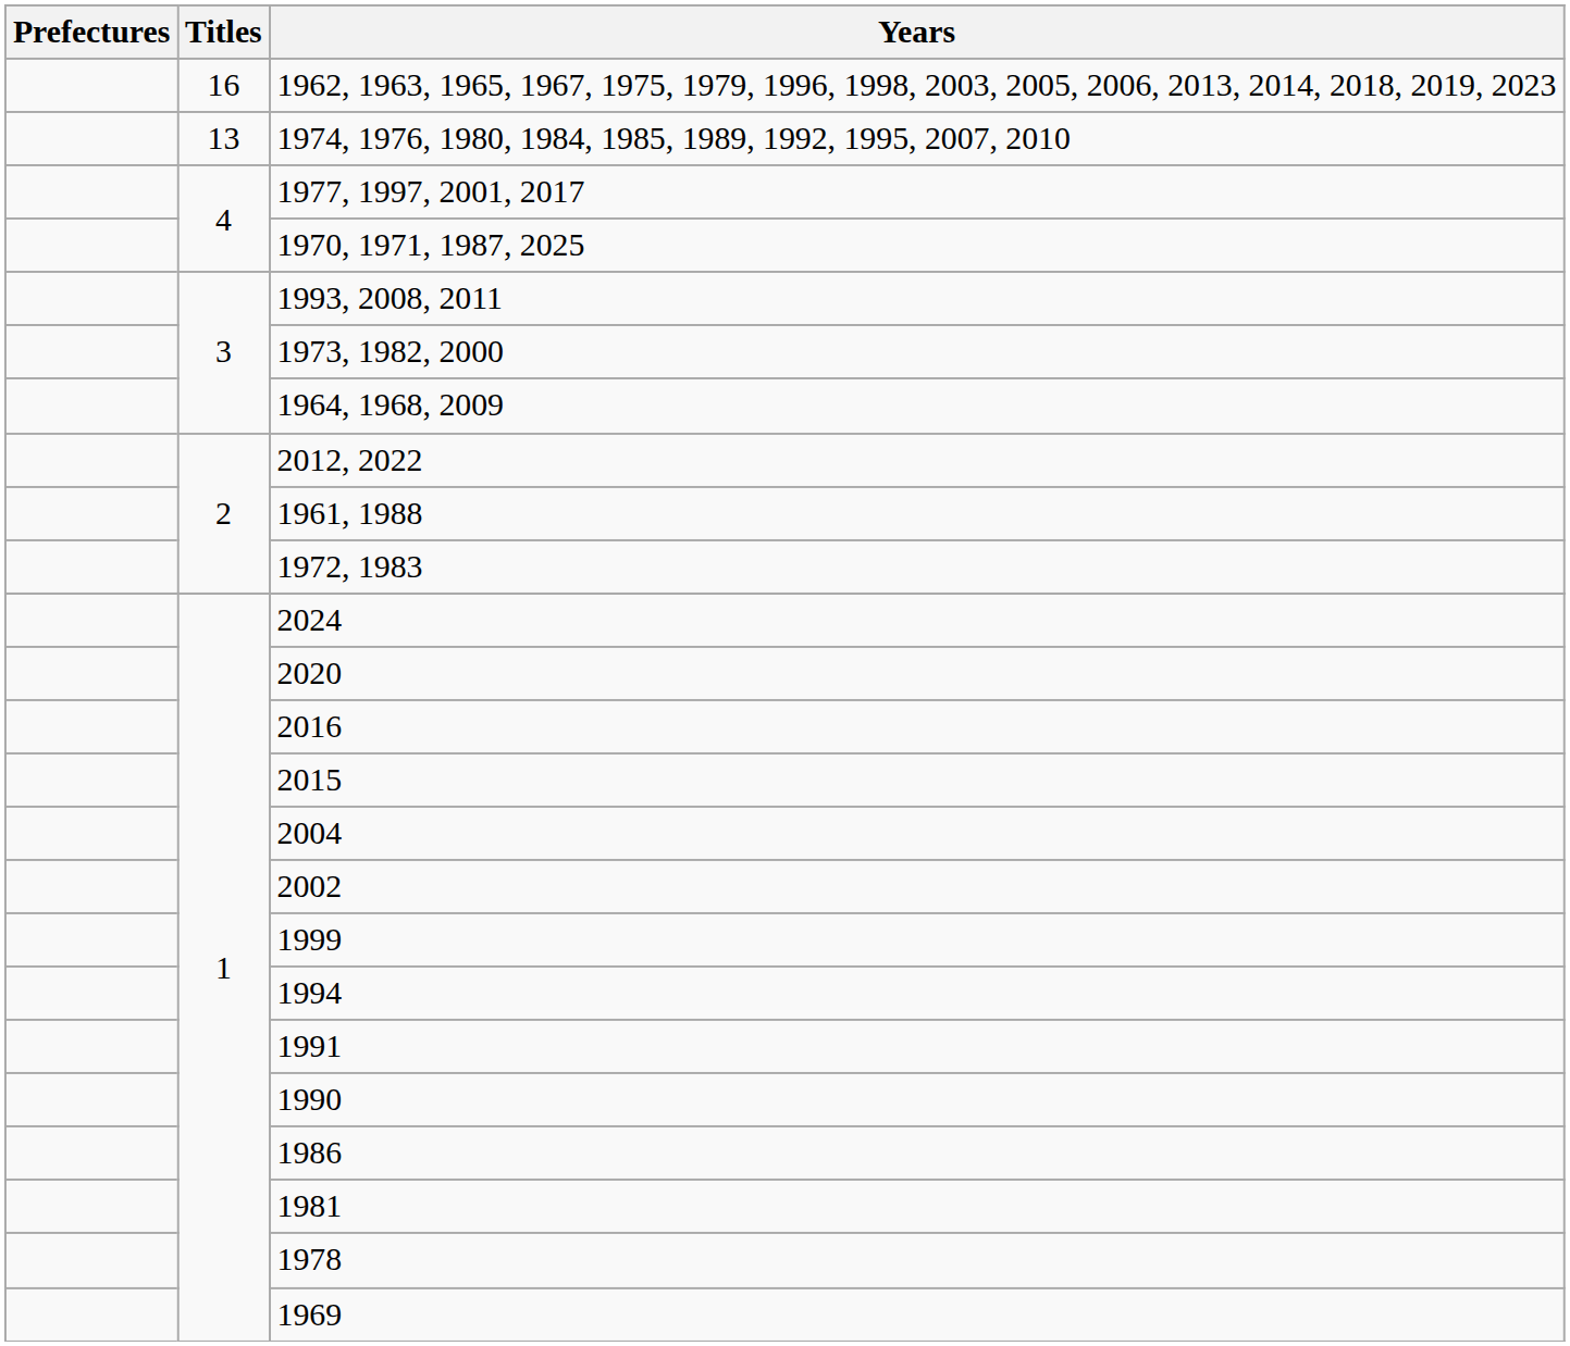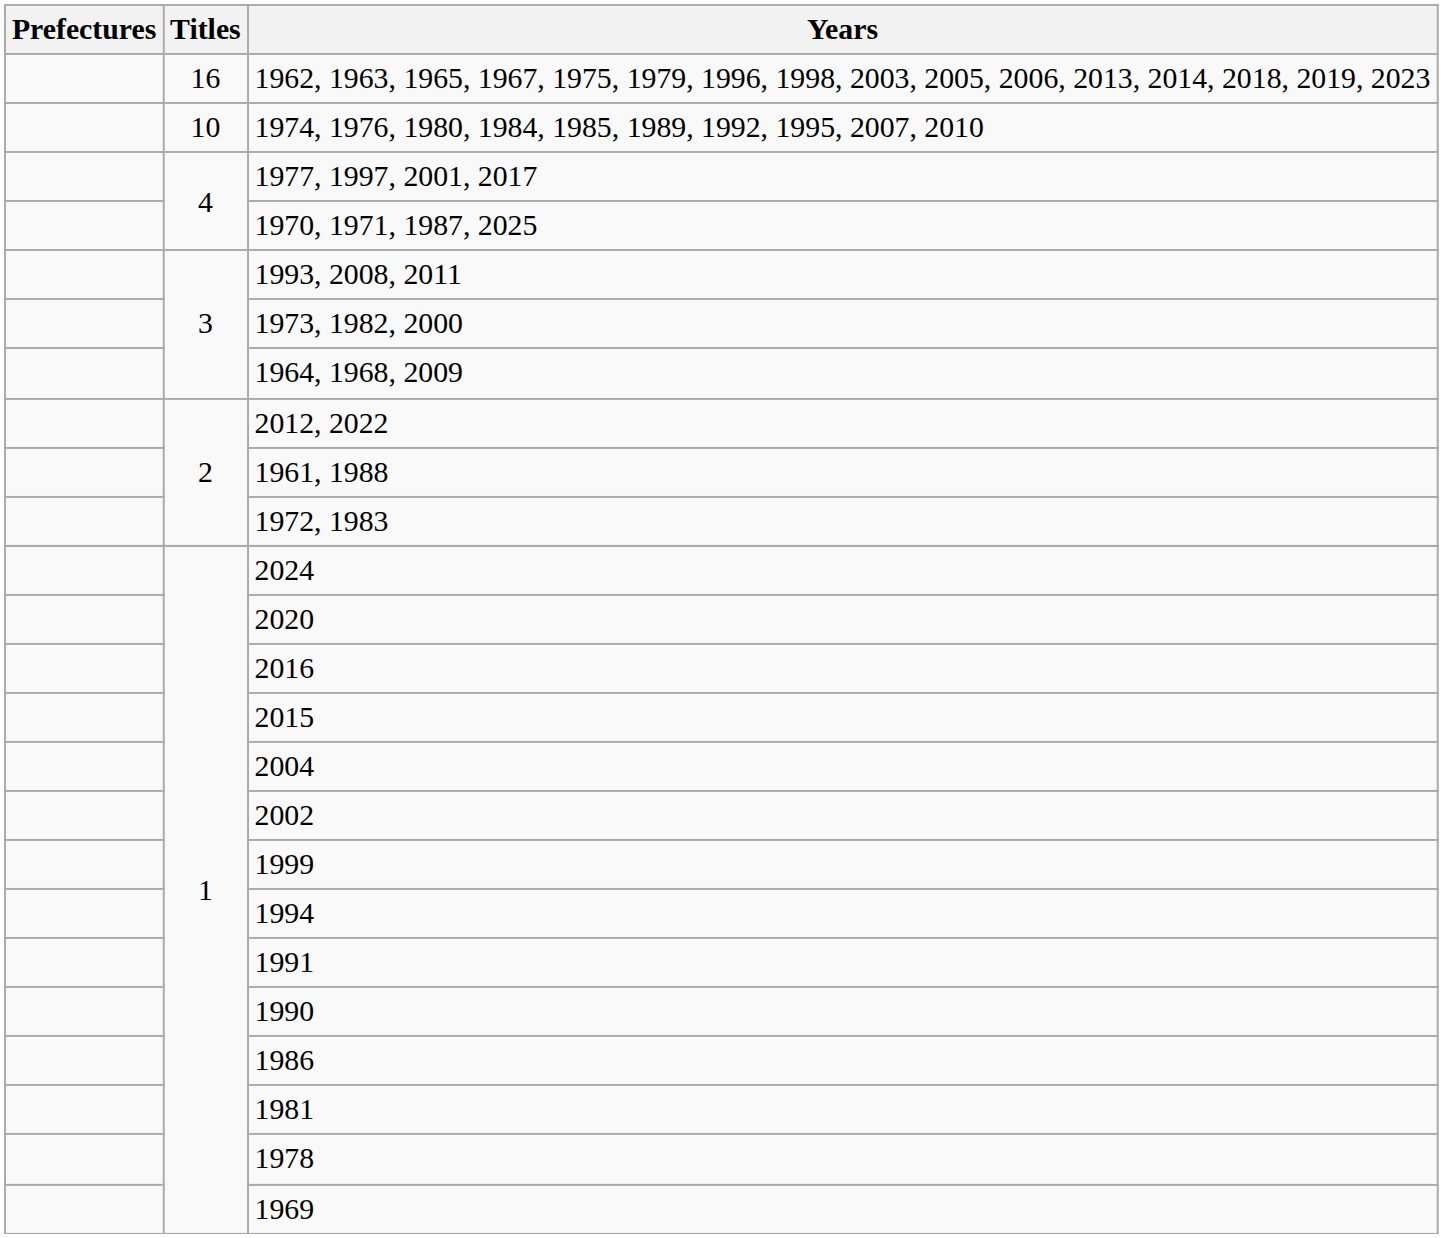1974, 1976, 1980, 1984, 1985, 1989, 1992, 1995, 2007, 2010 | Titles: 13 -> 10
